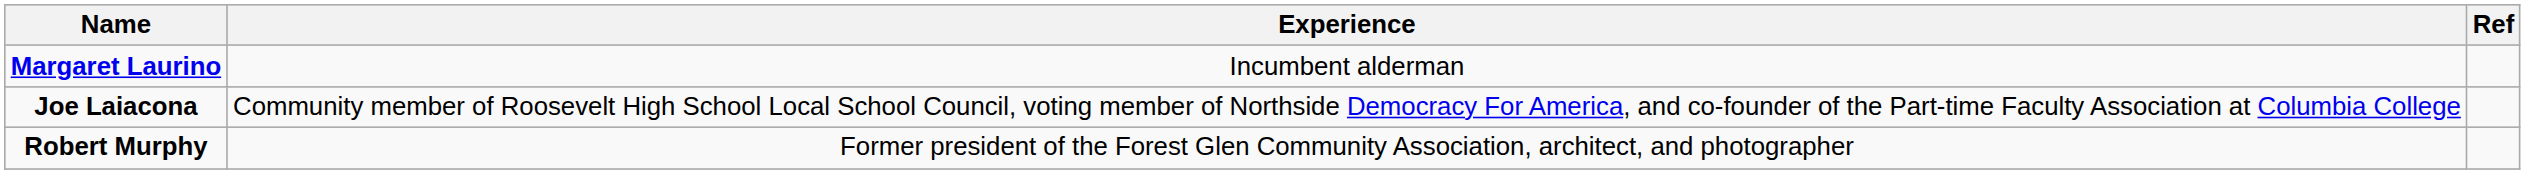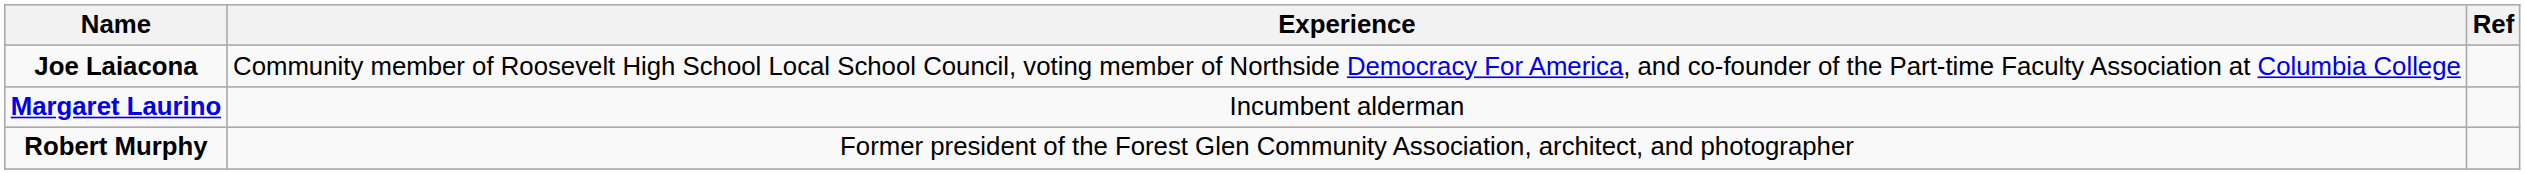rows swapped: Joe Laiacona <-> Margaret Laurino
